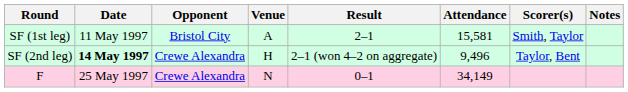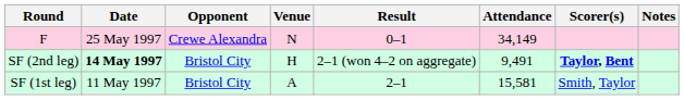rows swapped: SF (1st leg) <-> F
SF (2nd leg) | Opponent: Crewe Alexandra -> Bristol City
SF (2nd leg) | Attendance: 9,496 -> 9,491
SF (2nd leg) | Scorer(s): normal -> bold
